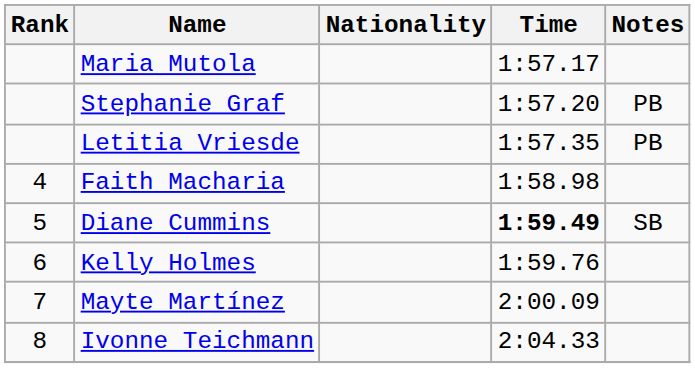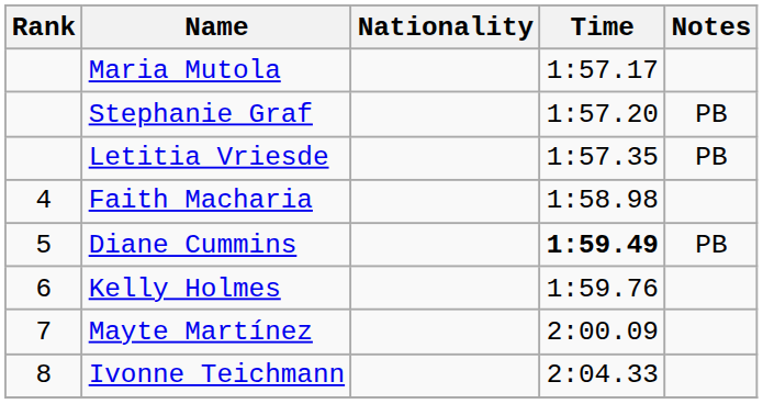Diane Cummins | Notes: SB -> PB
